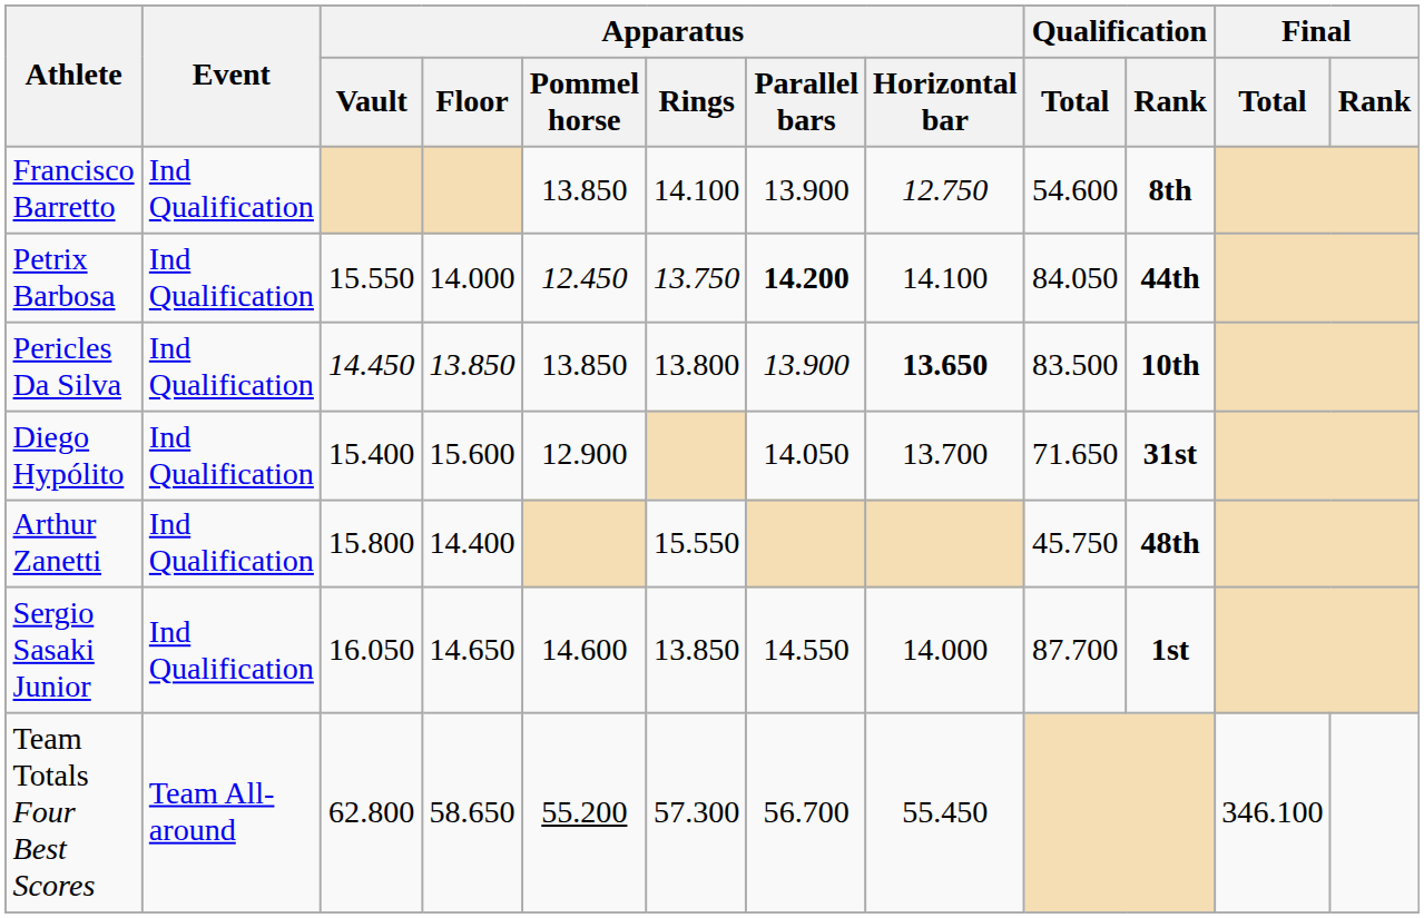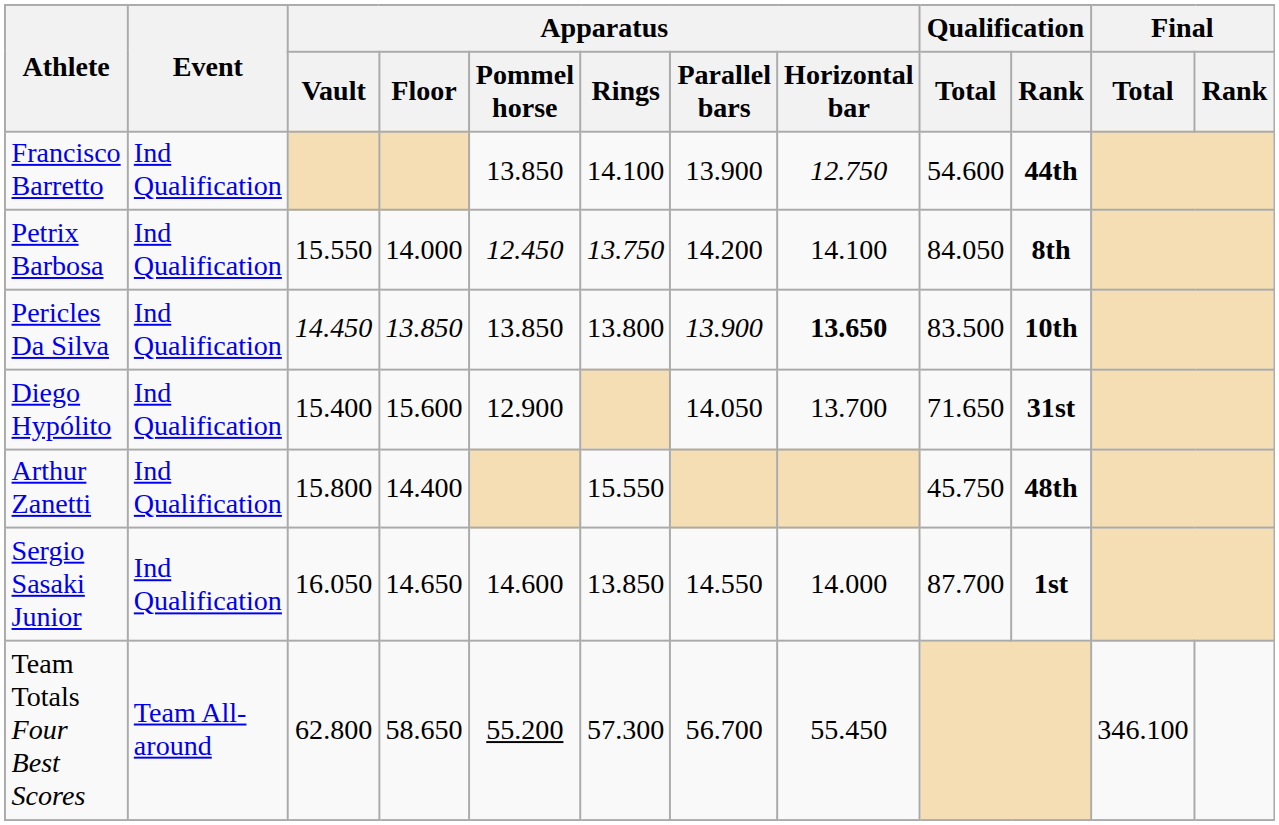Francisco Barretto | Qualification / Rank: 8th -> 44th
Petrix Barbosa | Apparatus / Parallel bars: bold -> normal
Petrix Barbosa | Qualification / Rank: 44th -> 8th
